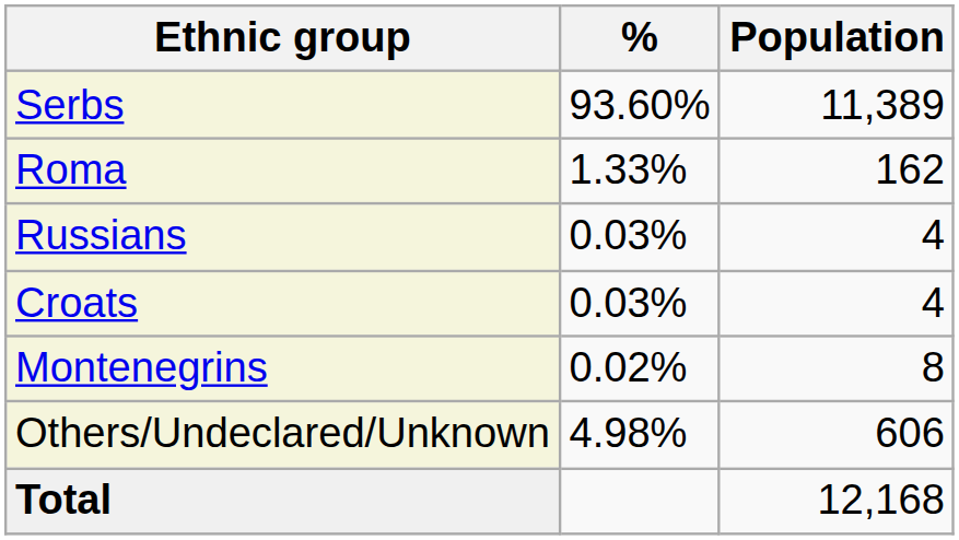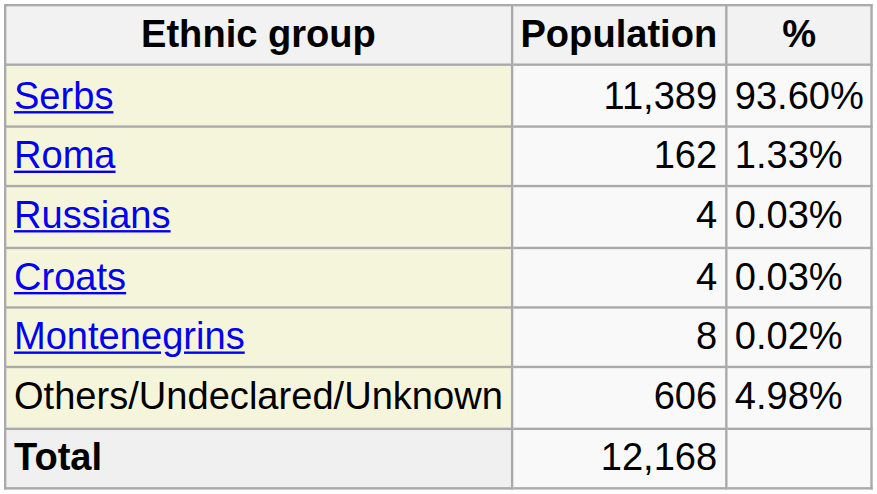columns swapped: Population <-> %
